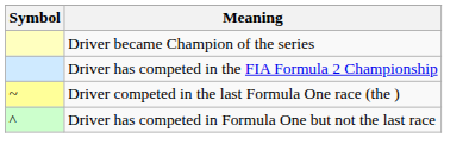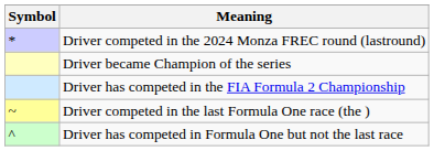+ row: * | Driver competed in the 2024 Monza FREC round (lastround)
